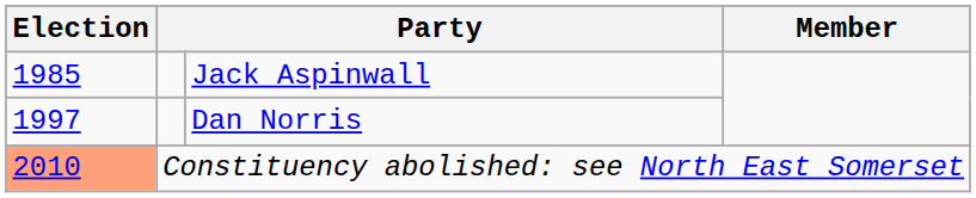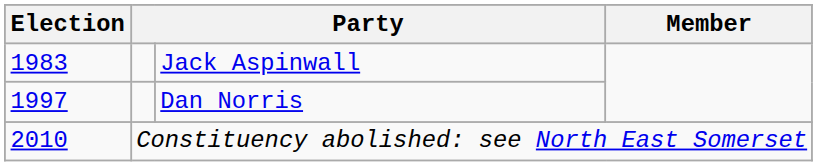Jack Aspinwall | Election: 1985 -> 1983
Constituency abolished: see North East Somerset | Election: lightsalmon background -> no background
